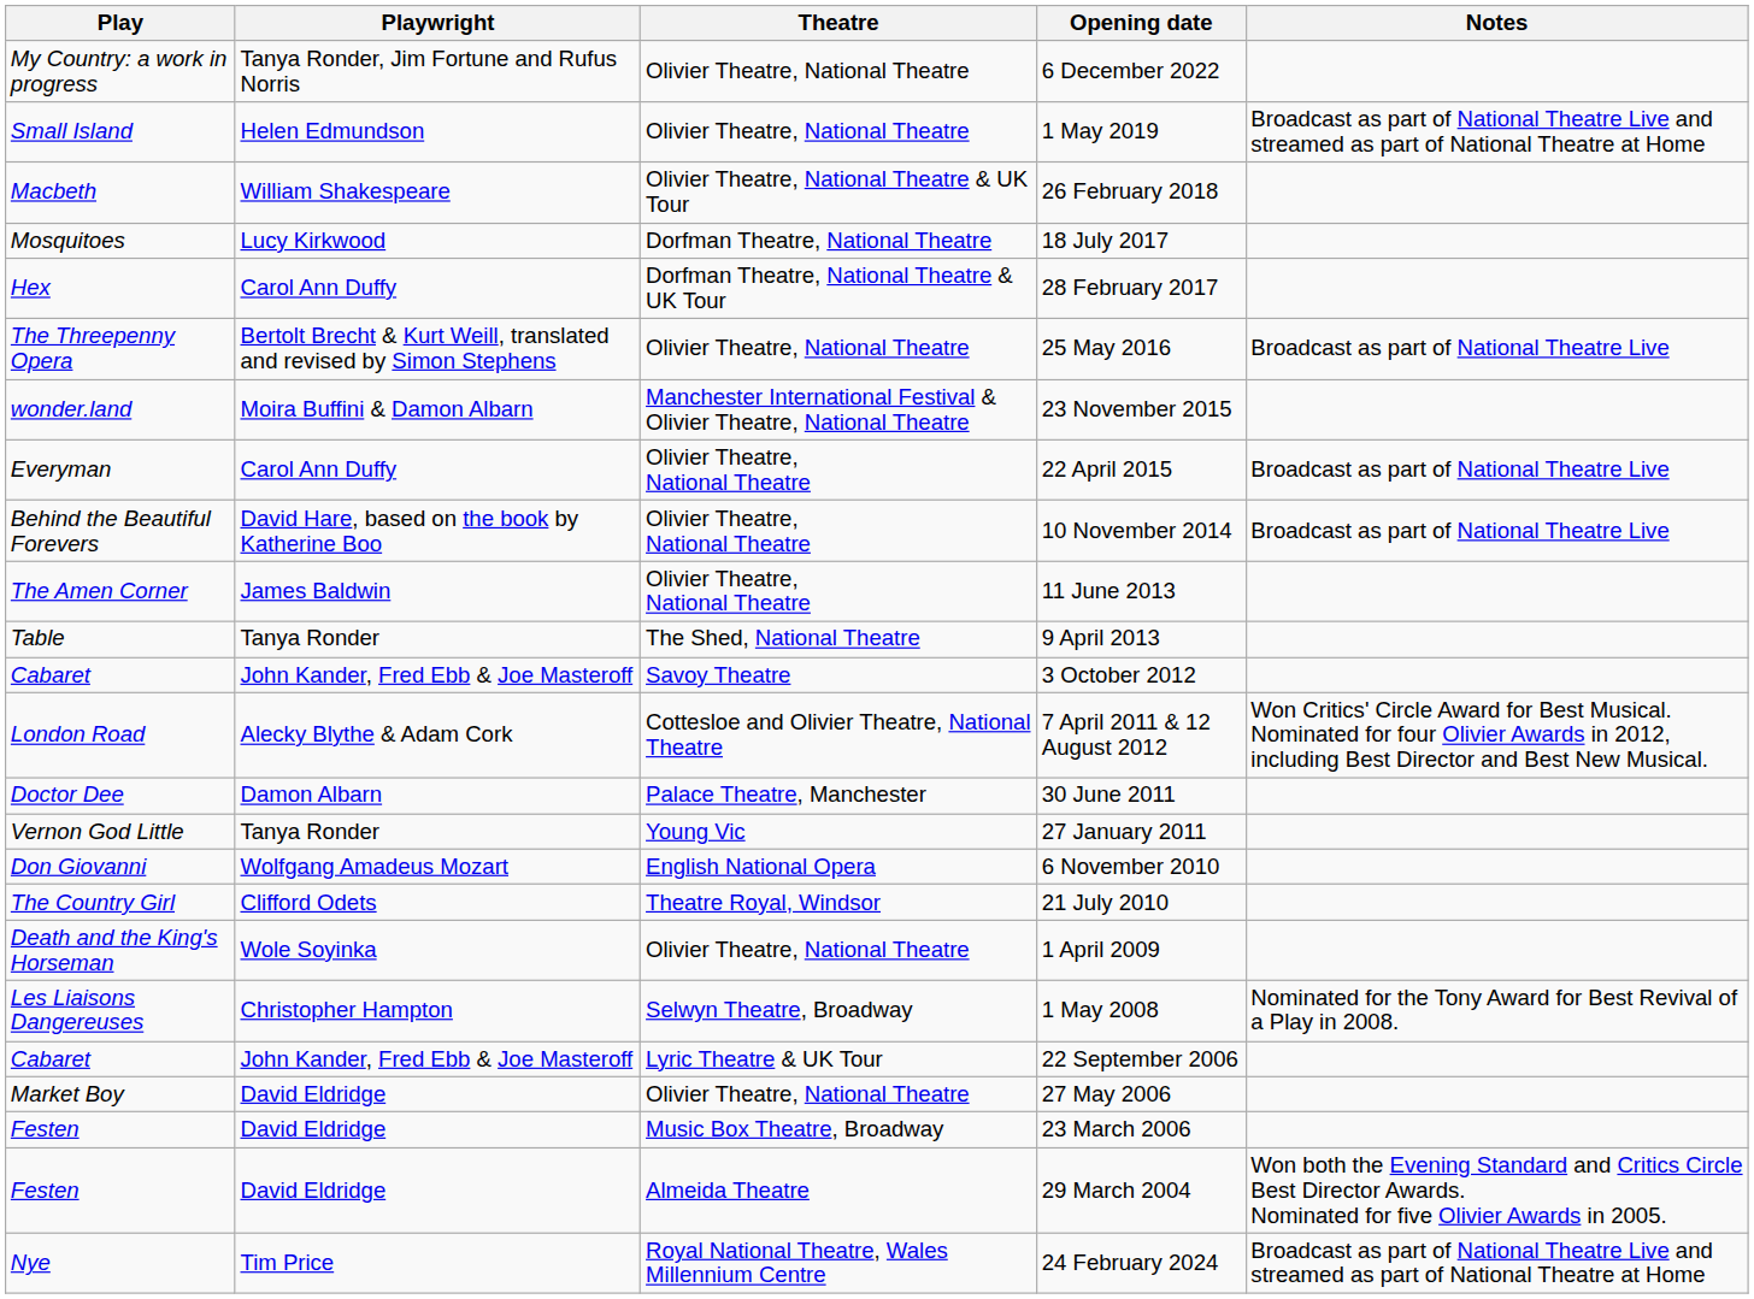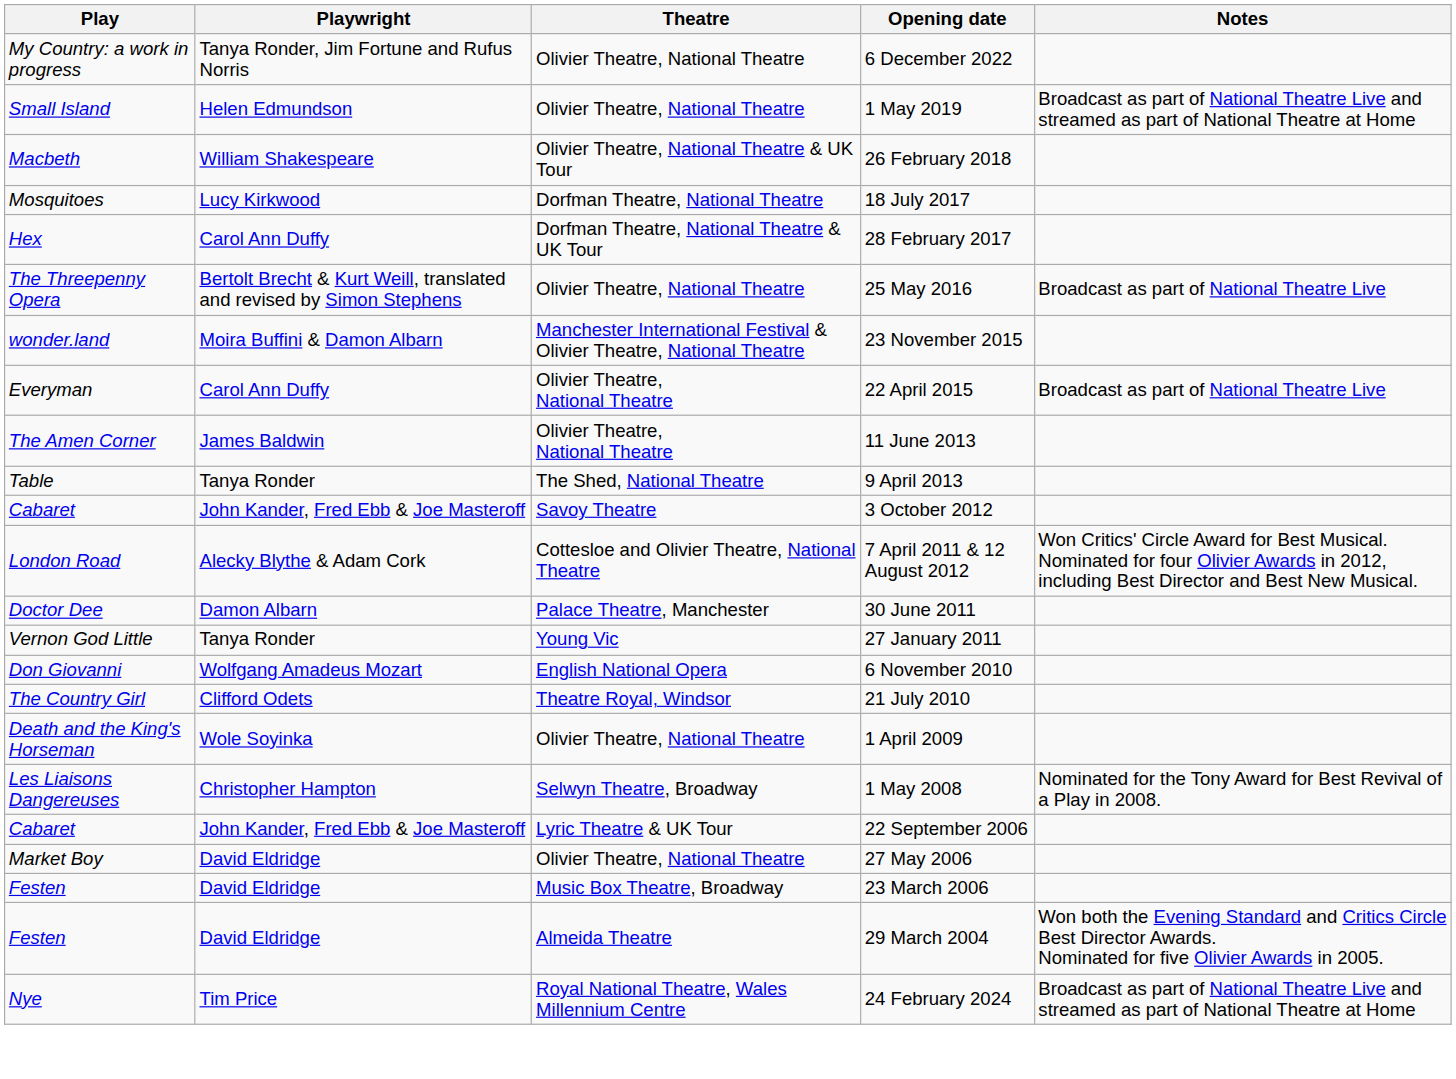- row: Behind the Beautiful Forevers | David Hare, based on the book by Katherine Boo | Olivier Theatre, National Theatre | 10 November 2014 | Broadcast as part of National Theatre Live
